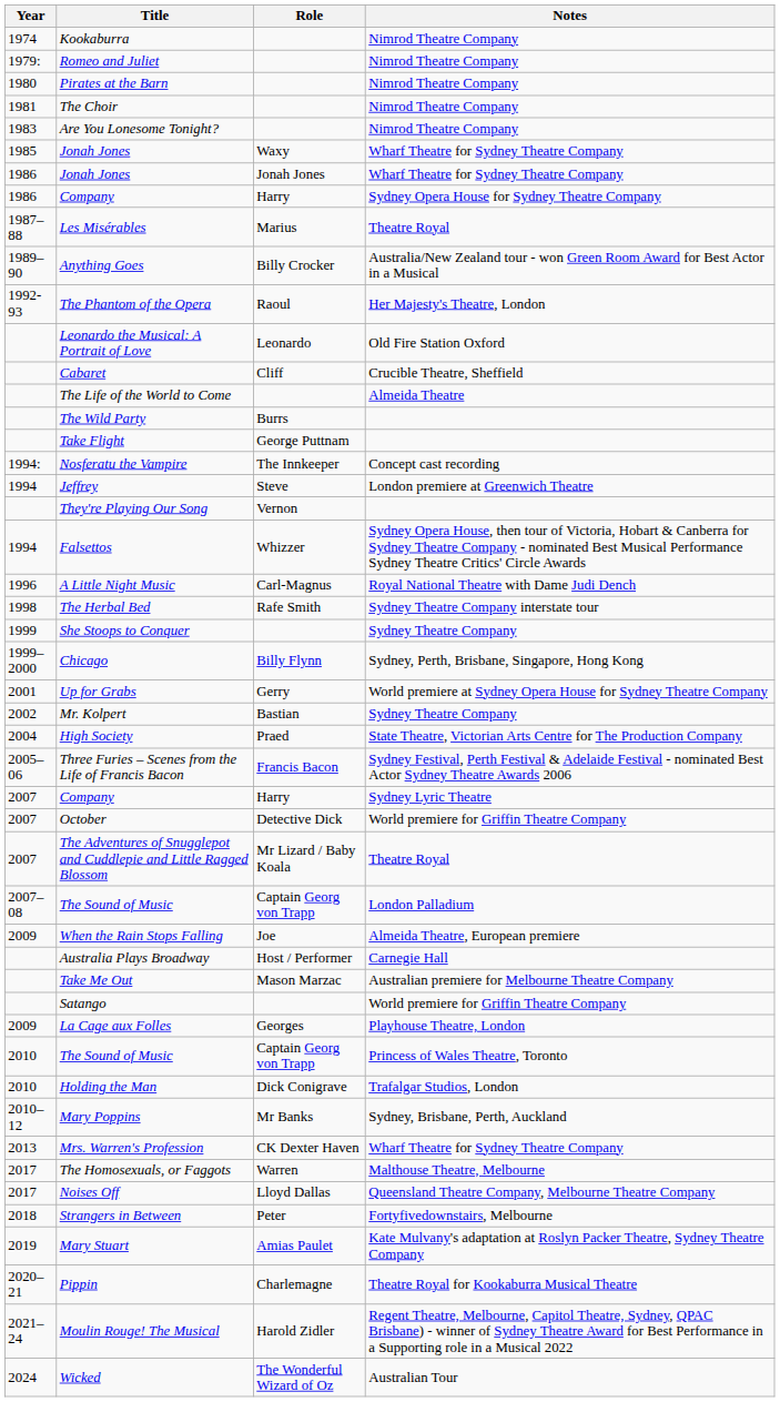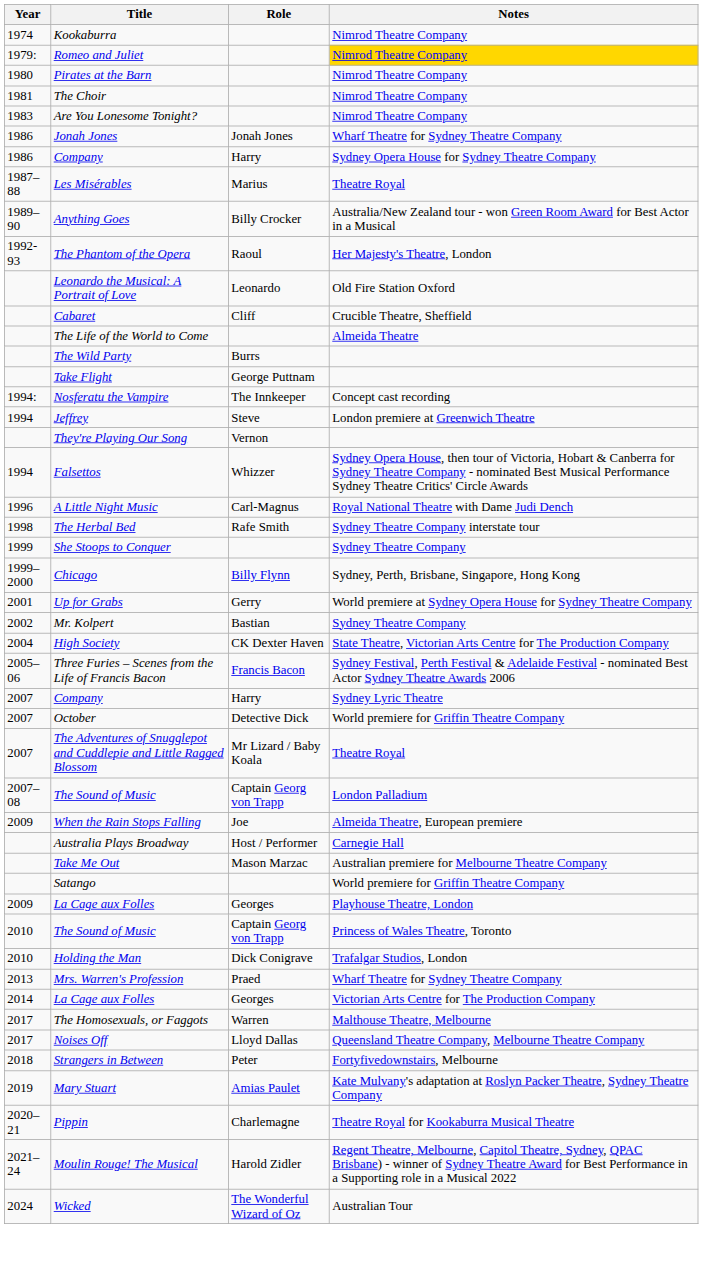Romeo and Juliet | Notes: no background -> gold background
- row: 1985 | Jonah Jones | Waxy | Wharf Theatre for Sydney Theatre Company
High Society | Role: Praed -> CK Dexter Haven
- row: 2010–12 | Mary Poppins | Mr Banks | Sydney, Brisbane, Perth, Auckland
Mrs. Warren's Profession | Role: CK Dexter Haven -> Praed
+ row: 2014 | La Cage aux Folles | Georges | Victorian Arts Centre for The Production Company
